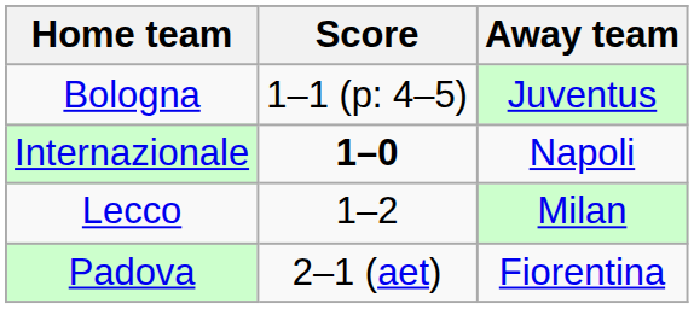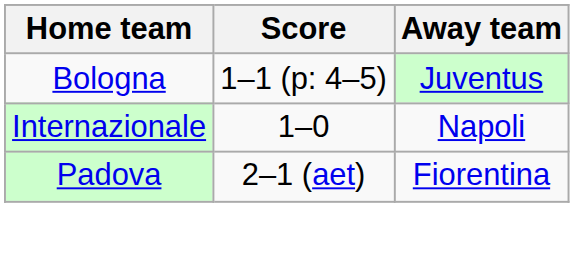Internazionale | Score: bold -> normal
- row: Lecco | 1–2 | Milan
